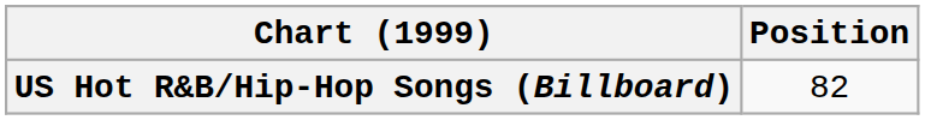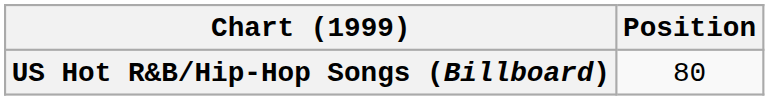US Hot R&B/Hip-Hop Songs (Billboard) | Position: 82 -> 80
